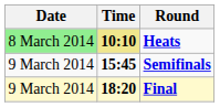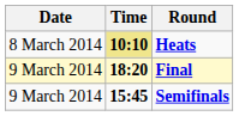Heats | Date: lightgreen background -> no background
rows swapped: Semifinals <-> Final
